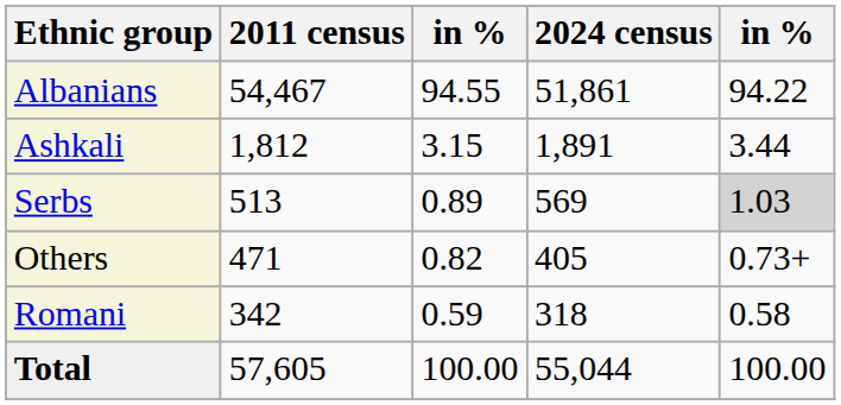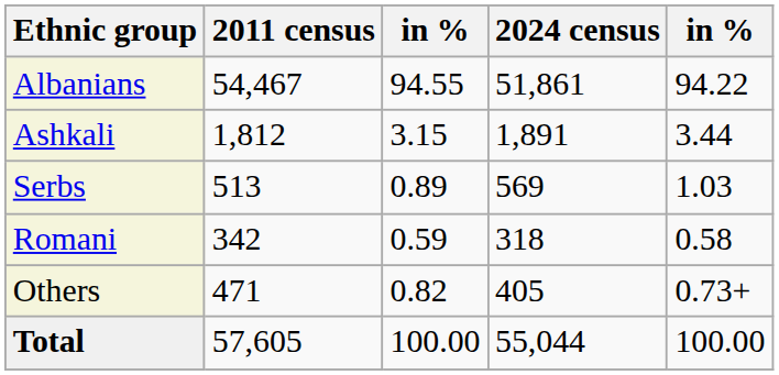Serbs | column 5: lightgrey background -> no background
rows swapped: Romani <-> Others
